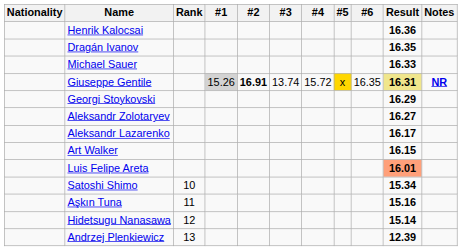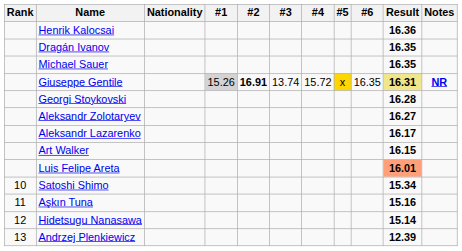columns swapped: Rank <-> Nationality
Michael Sauer | Result: 16.33 -> 16.35
Georgi Stoykovski | Result: 16.29 -> 16.28
